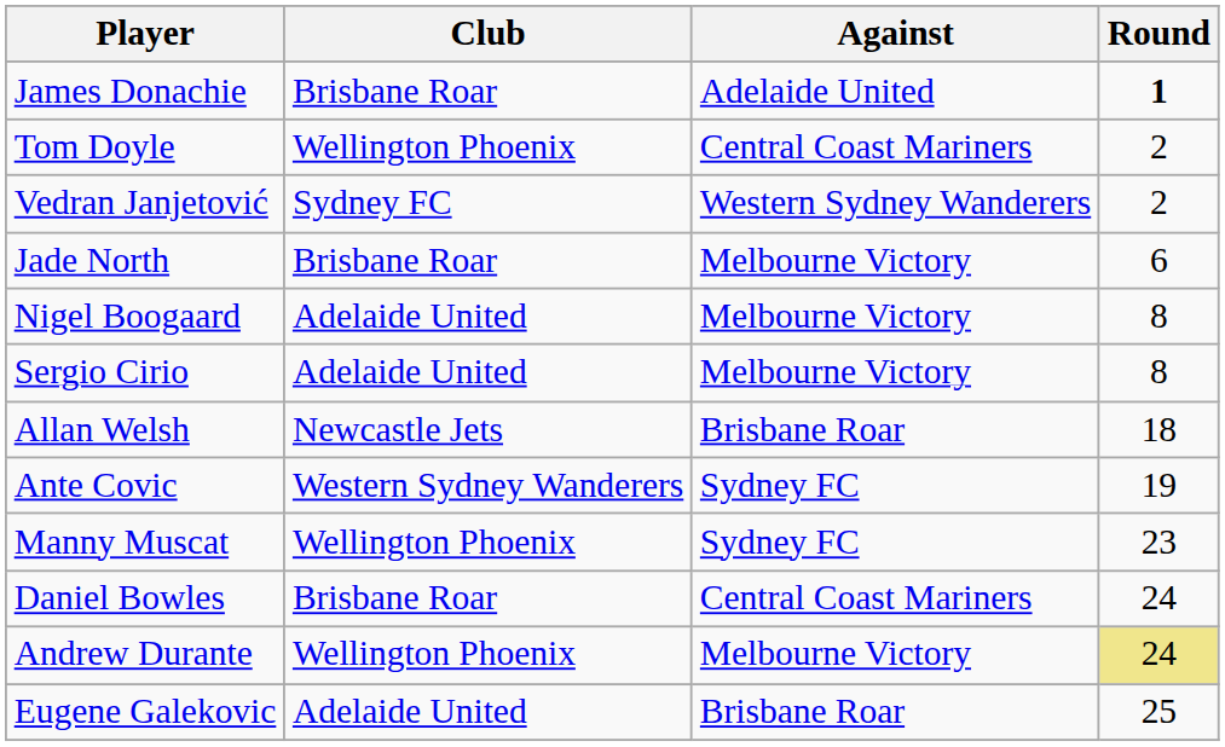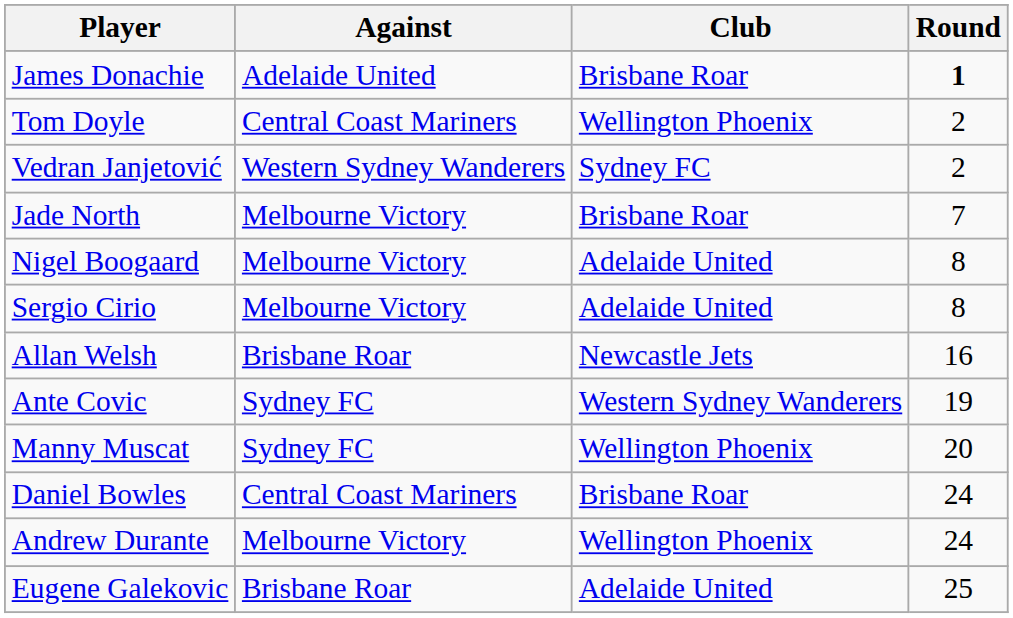columns swapped: Club <-> Against
Jade North | Round: 6 -> 7
Allan Welsh | Round: 18 -> 16
Manny Muscat | Round: 23 -> 20
Andrew Durante | Round: khaki background -> no background
